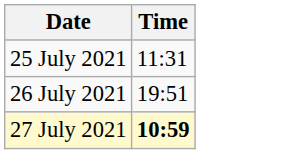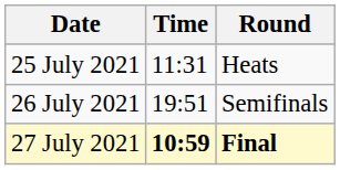+ column: Round | Heats | Semifinals | Final
